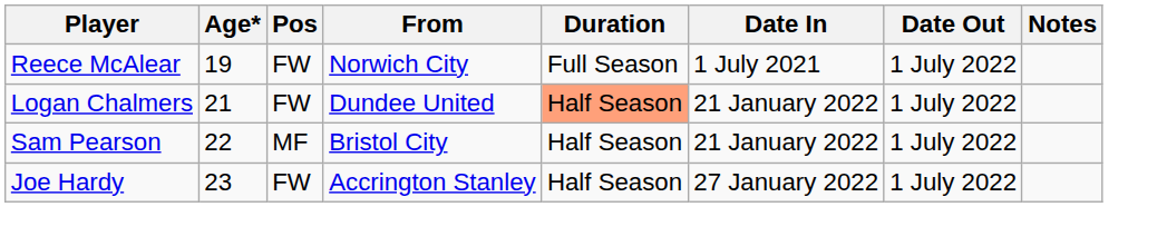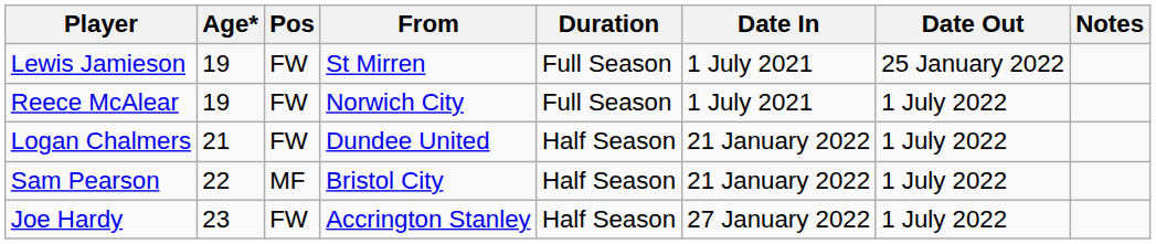+ row: Lewis Jamieson | 19 | FW | St Mirren | Full Season | 1 July 2021 | 25 January 2022
Logan Chalmers | Duration: lightsalmon background -> no background
